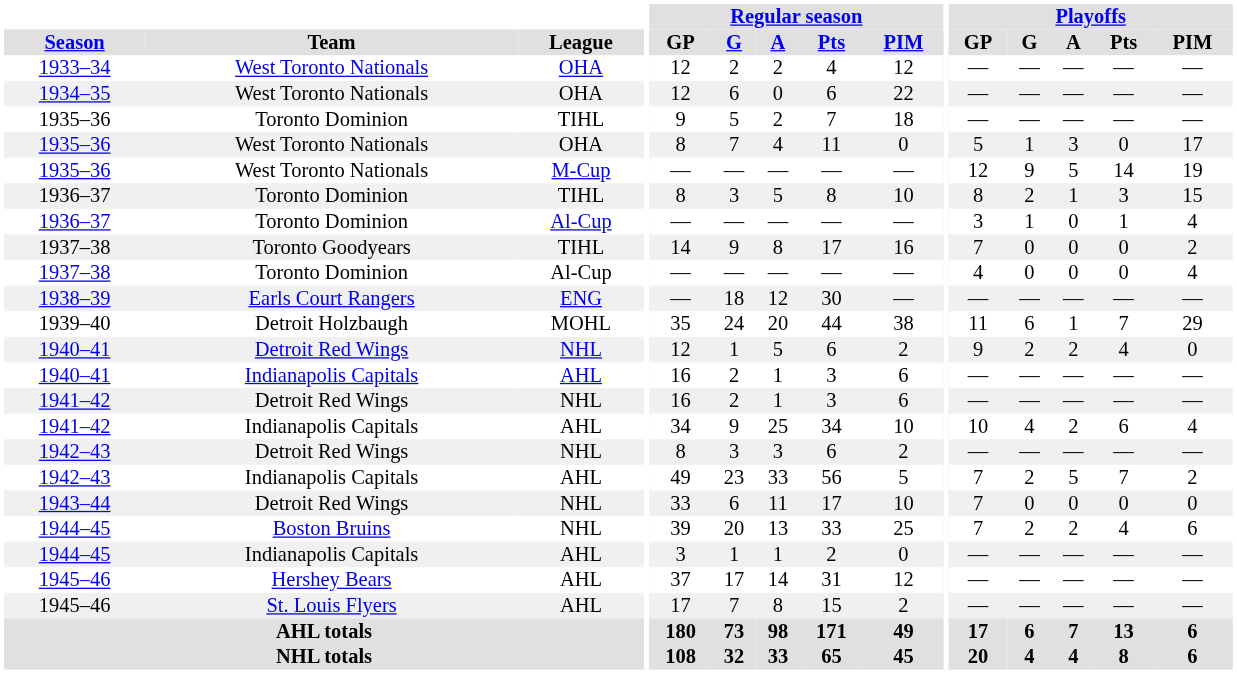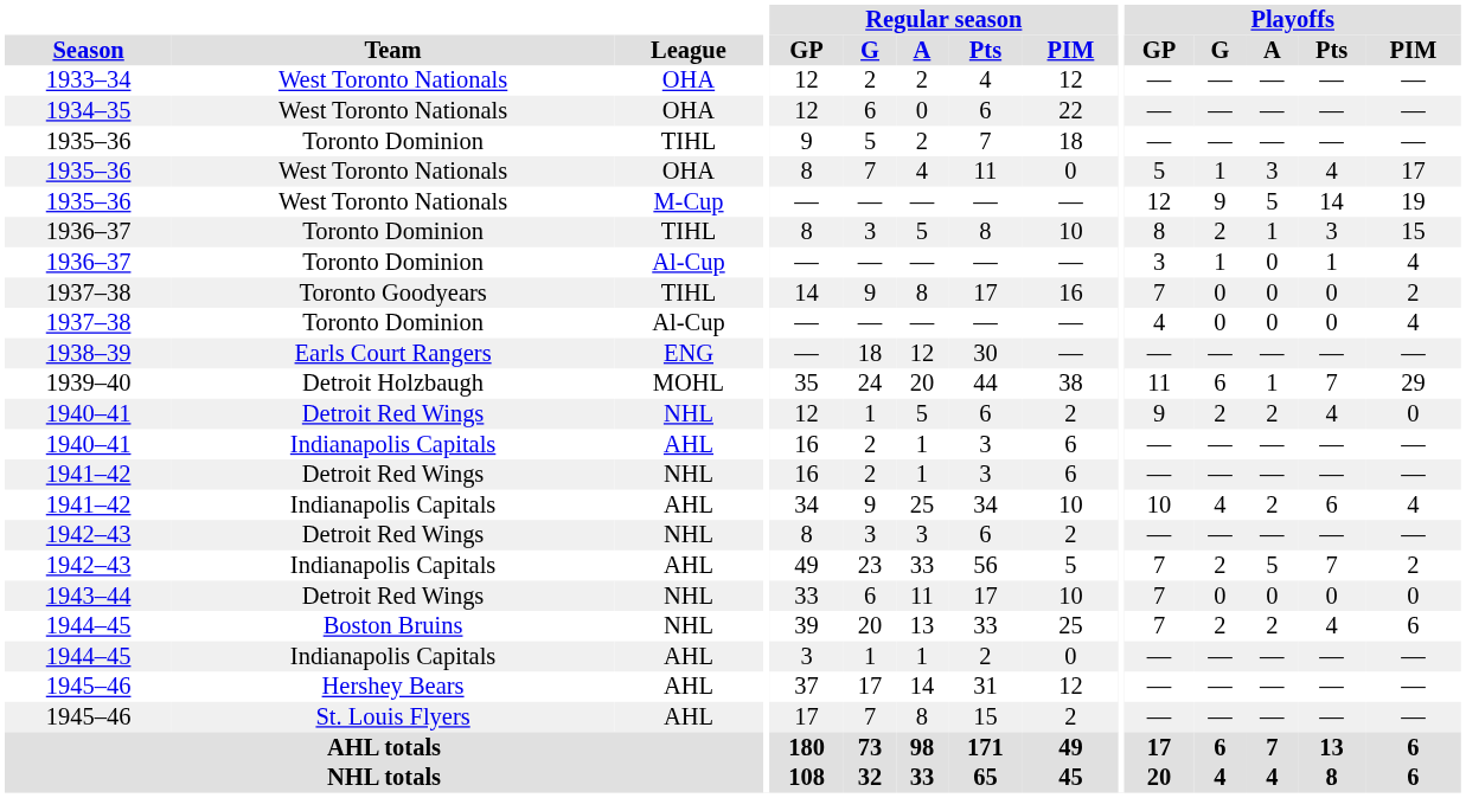1935–36 / OHA | Playoffs / Pts: 0 -> 4
